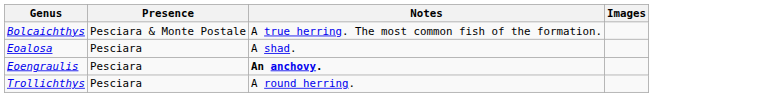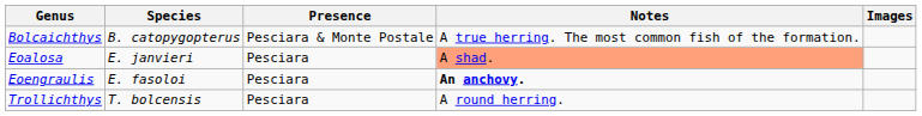+ column: Species | B. catopygopterus | E. janvieri | E. fasoloi | T. bolcensis
Eoalosa | Notes: no background -> lightsalmon background
